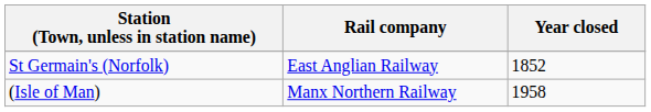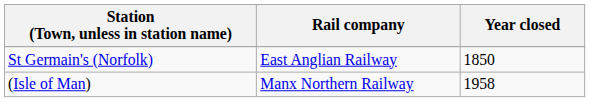St Germain's (Norfolk) | Year closed: 1852 -> 1850
